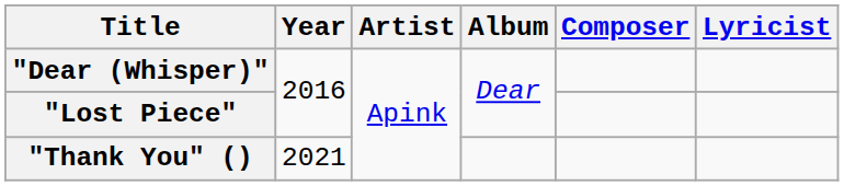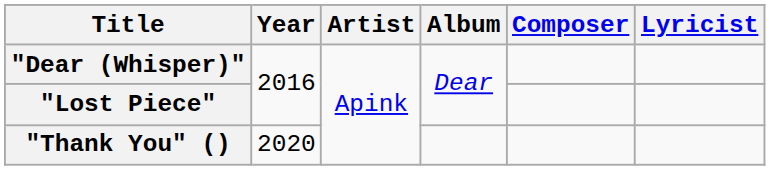"Thank You" () | Year: 2021 -> 2020
